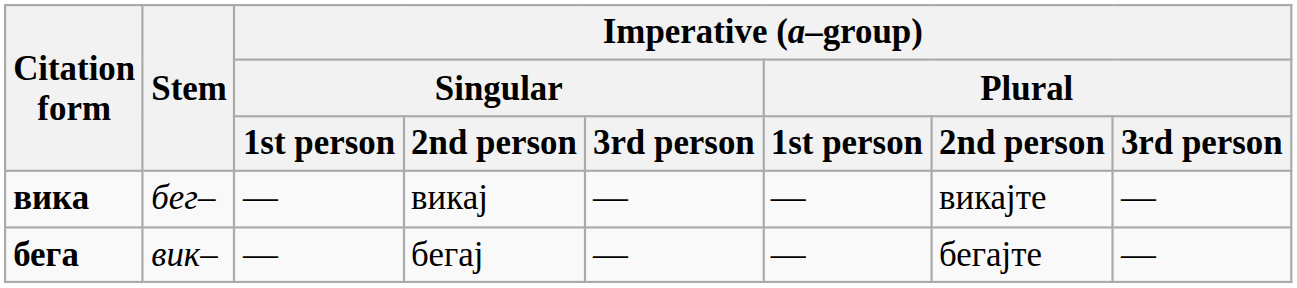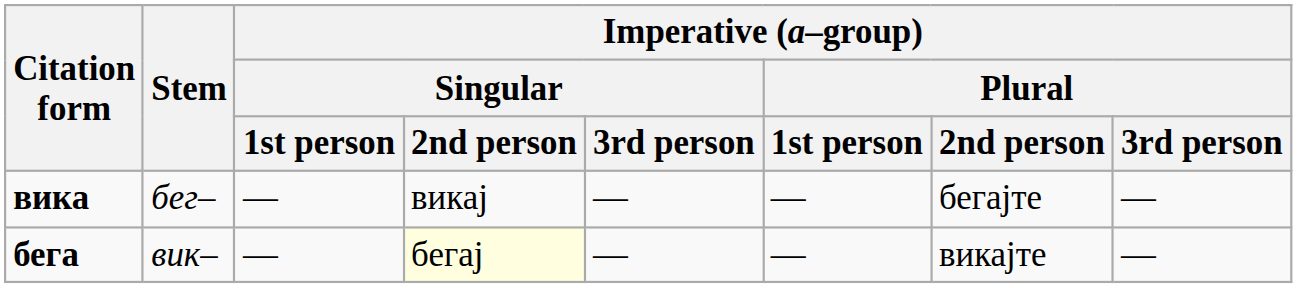вика | Imperative (а–group) / Plural / 2nd person: викајте -> бегајте
бега | Imperative (а–group) / Singular / 2nd person: no background -> lightyellow background
бега | Imperative (а–group) / Plural / 2nd person: бегајте -> викајте
